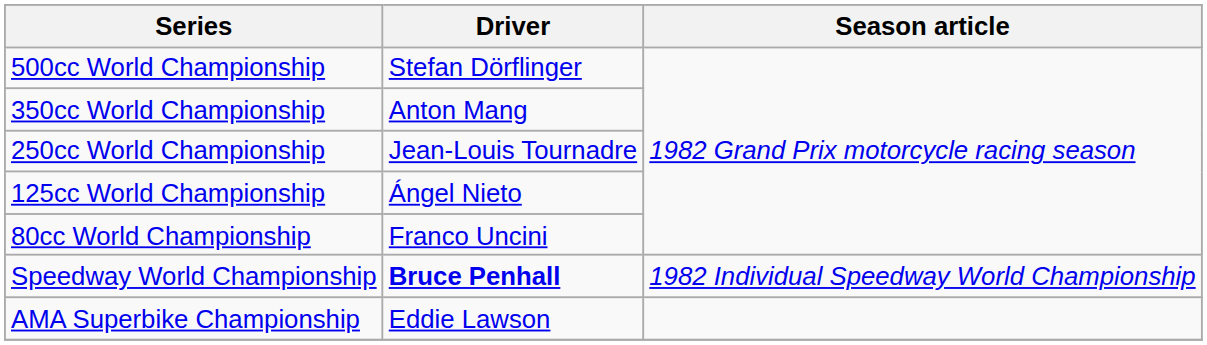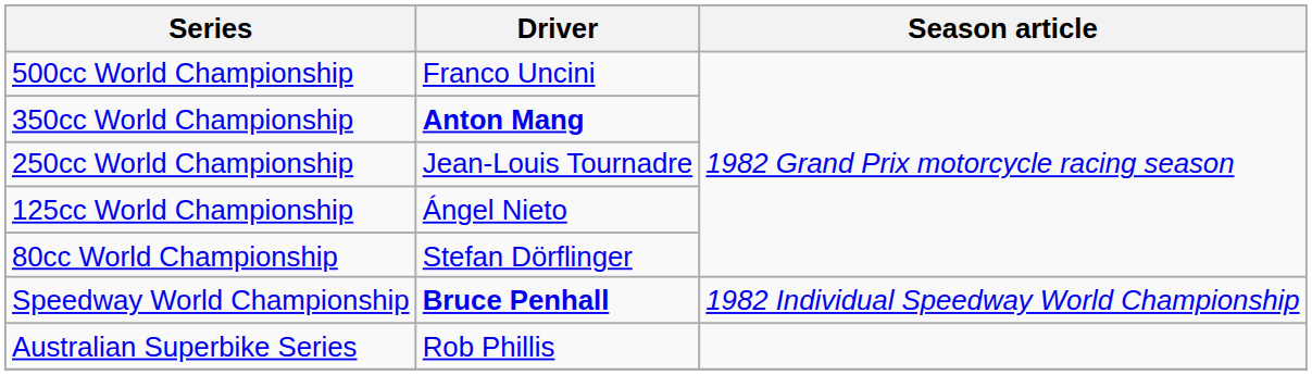500cc World Championship | Driver: Stefan Dörflinger -> Franco Uncini
350cc World Championship | Driver: normal -> bold
80cc World Championship | Driver: Franco Uncini -> Stefan Dörflinger
- row: AMA Superbike Championship | Eddie Lawson
+ row: Australian Superbike Series | Rob Phillis
